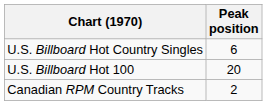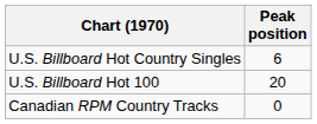Canadian RPM Country Tracks | Peak position: 2 -> 0
